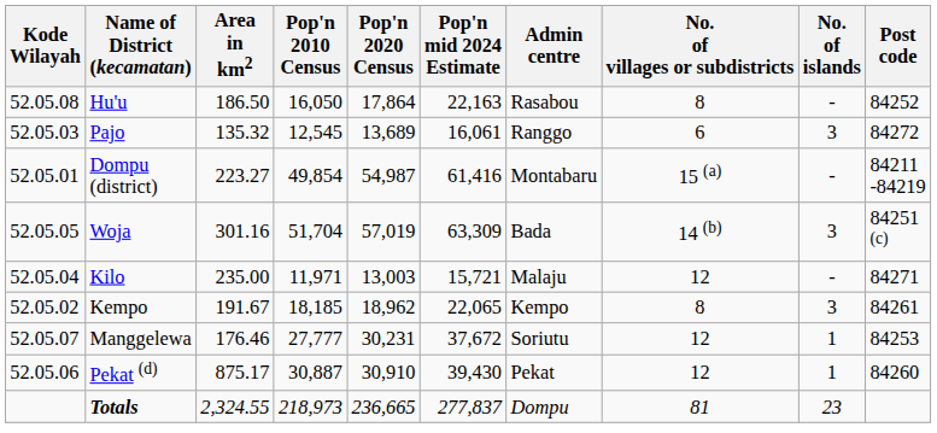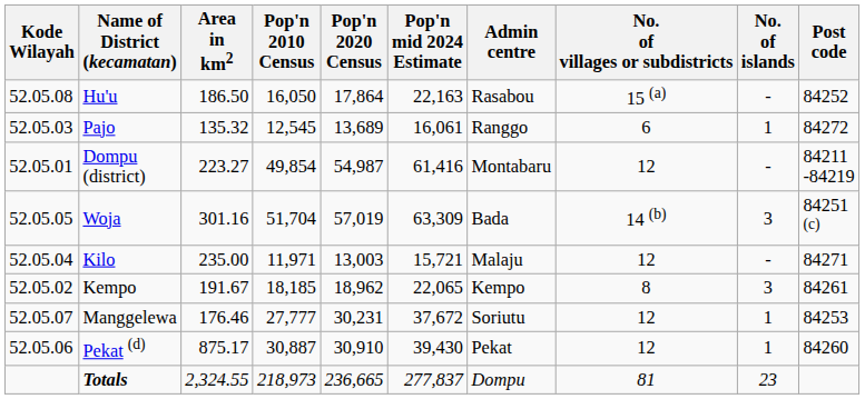Hu'u | No. of villages or subdistricts: 8 -> 15 (a)
Pajo | No. of islands: 3 -> 1
Dompu (district) | No. of villages or subdistricts: 15 (a) -> 12
